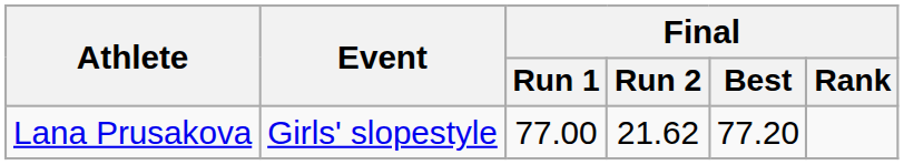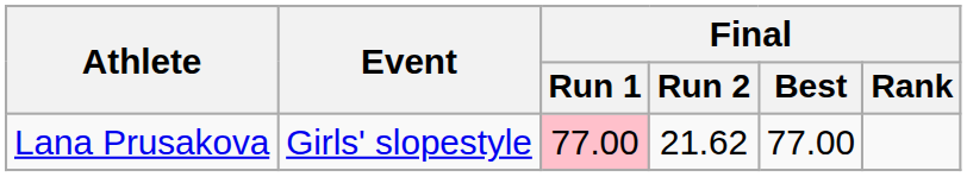Lana Prusakova | Final / Run 1: no background -> pink background
Lana Prusakova | Final / Best: 77.20 -> 77.00
